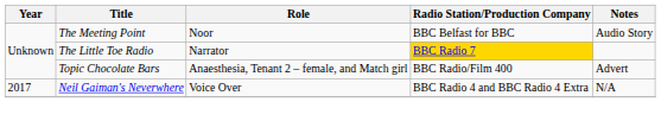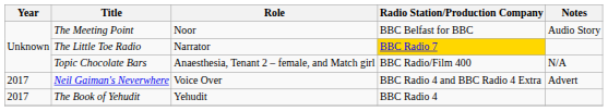Topic Chocolate Bars | Notes: Advert -> N/A
Neil Gaiman's Neverwhere | Notes: N/A -> Advert
+ row: 2017 | The Book of Yehudit | Yehudit | BBC Radio 4
